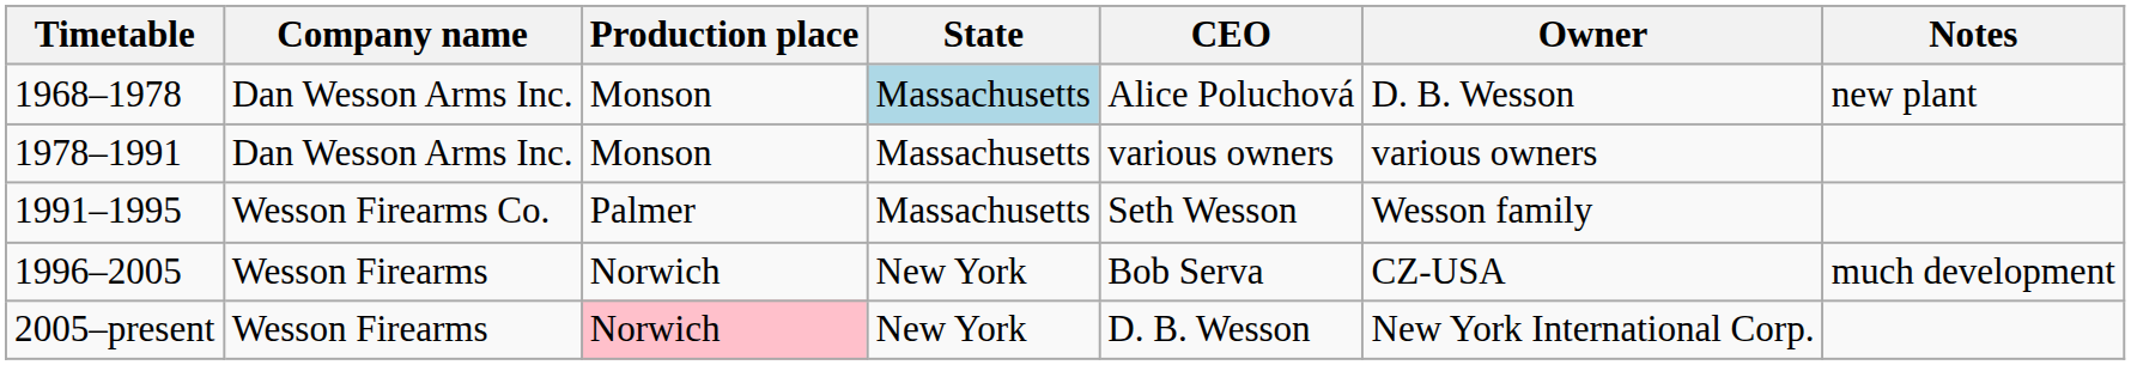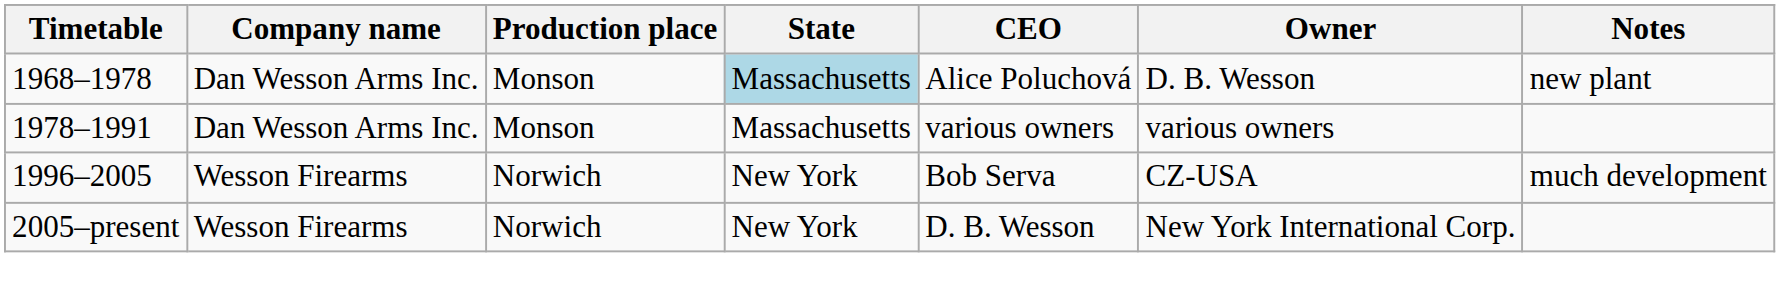- row: 1991–1995 | Wesson Firearms Co. | Palmer | Massachusetts | Seth Wesson | Wesson family
2005–present | Production place: pink background -> no background
